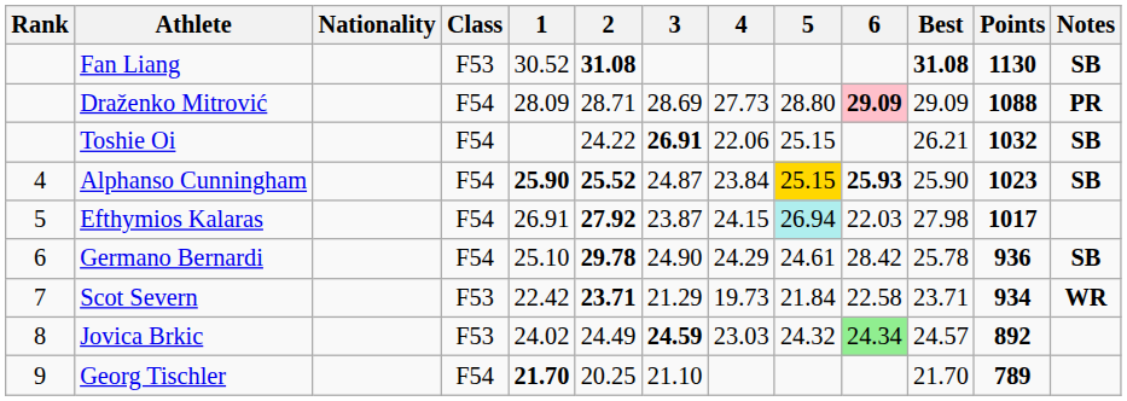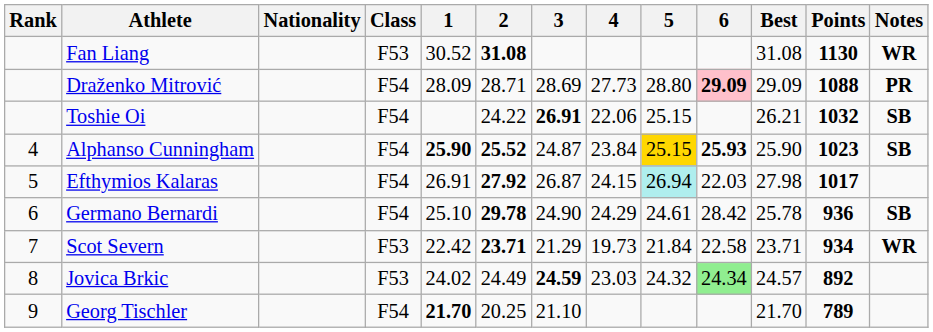Fan Liang | Best: bold -> normal
Fan Liang | Notes: SB -> WR
Efthymios Kalaras | 3: 23.87 -> 26.87
